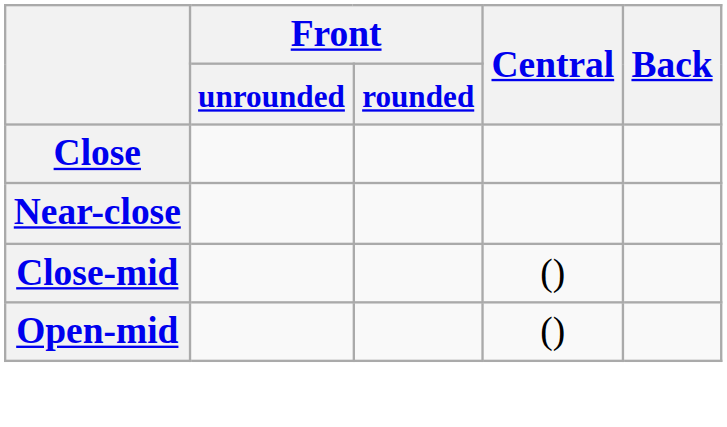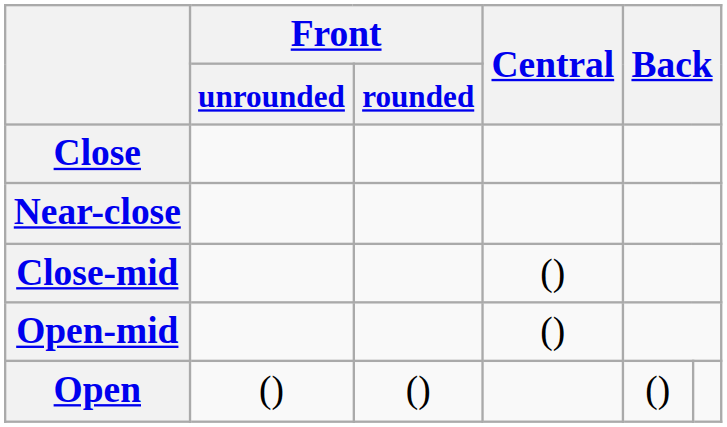+ row: Open | () | () | ()
